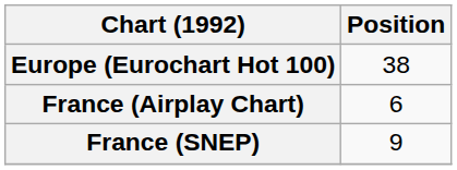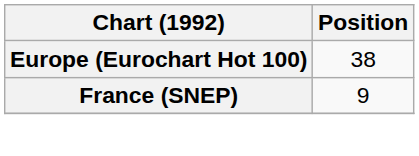- row: France (Airplay Chart) | 6
